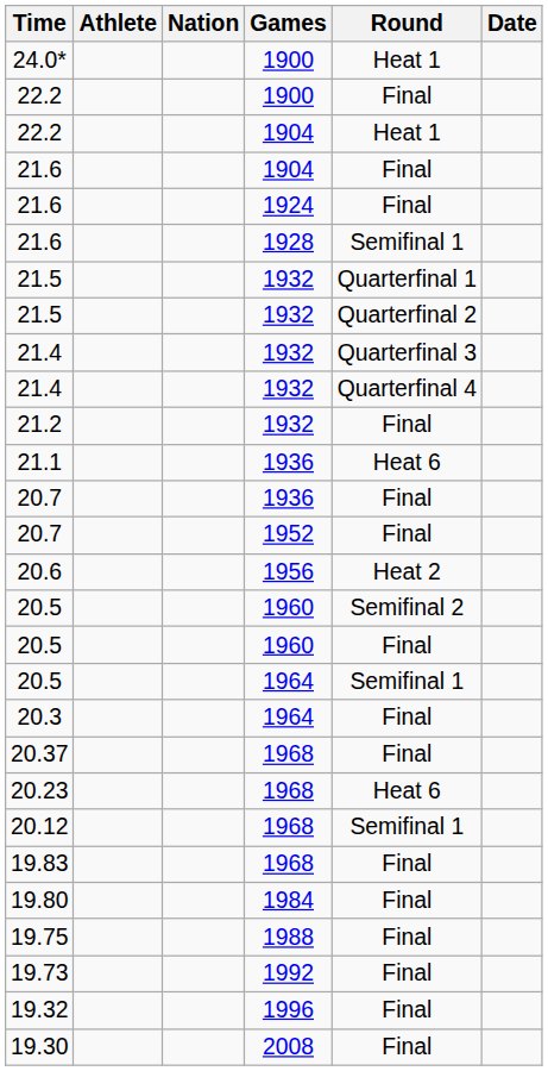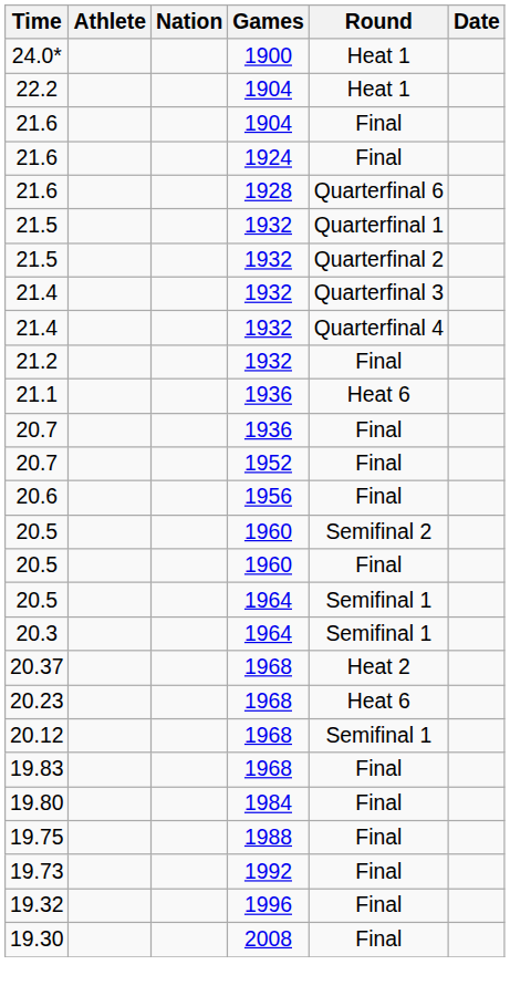- row: 22.2 | 1900 | Final
21.6 / 1928 | Round: Semifinal 1 -> Quarterfinal 6
20.6 | Round: Heat 2 -> Final
20.3 | Round: Final -> Semifinal 1
20.37 | Round: Final -> Heat 2
